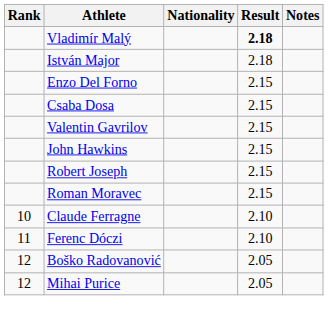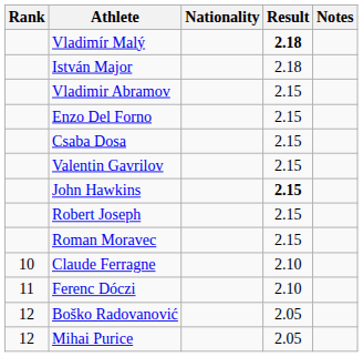+ row: Vladimir Abramov | 2.15
John Hawkins | Result: normal -> bold
